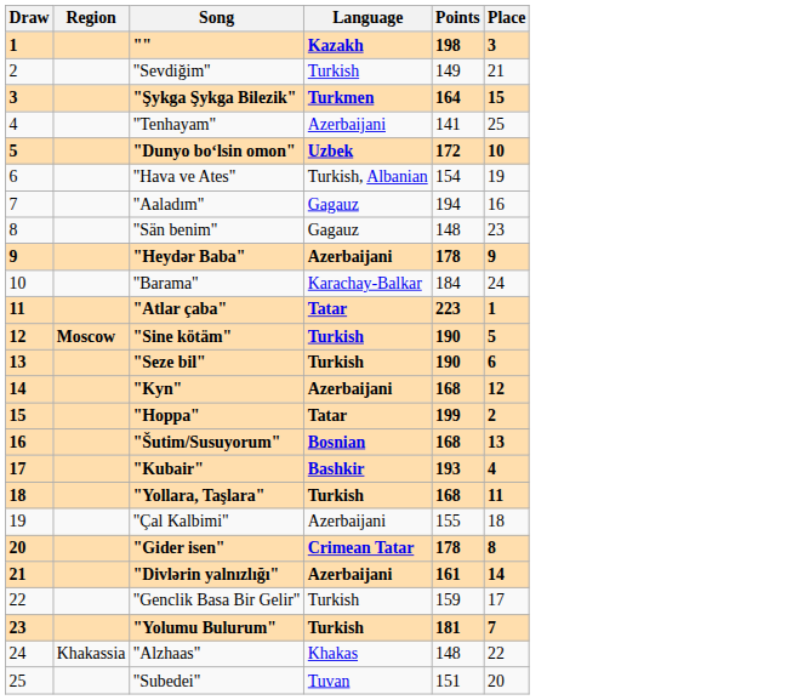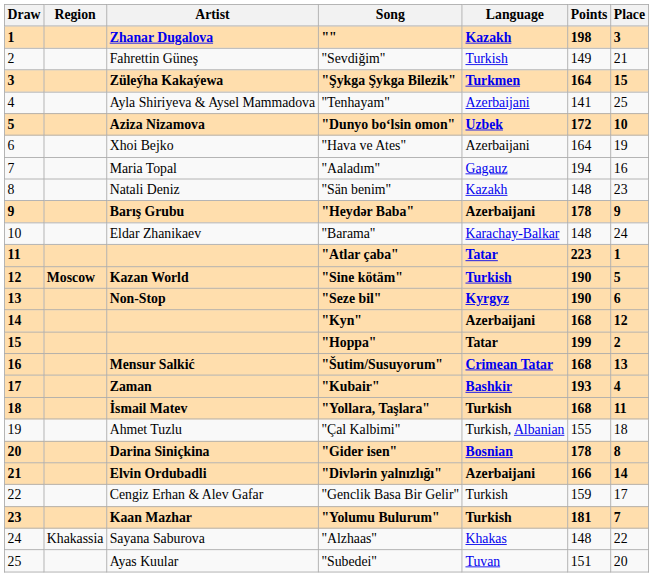+ column: Artist | Zhanar Dugalova | Fahrettin Güneş | Züleýha Kakaýewa | Ayla Shiriyeva & Aysel Mammadova | Aziza Nizamova | Xhoi Bejko | Maria Topal | Natali Deniz | Barış Grubu | Eldar Zhanikaev | Kazan World | Non-Stop | Mensur Salkić | Zaman | İsmail Matev | Ahmet Tuzlu | Darina Siniçkina | Elvin Ordubadli | Cengiz Erhan & Alev Gafar | Kaan Mazhar | Sayana Saburova | Ayas Kuular
"Hava ve Ates" | Language: Turkish, Albanian -> Azerbaijani
"Hava ve Ates" | Points: 154 -> 164
"Sän benim" | Language: Gagauz -> Kazakh
"Barama" | Points: 184 -> 148
"Seze bil" | Language: Turkish -> Kyrgyz
"Šutim/Susuyorum" | Language: Bosnian -> Crimean Tatar
"Çal Kalbimi" | Language: Azerbaijani -> Turkish, Albanian
"Gider isen" | Language: Crimean Tatar -> Bosnian
"Divlərin yalnızlığı" | Points: 161 -> 166
